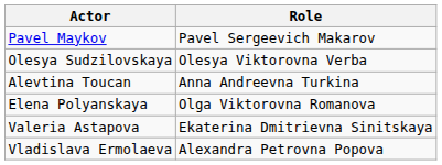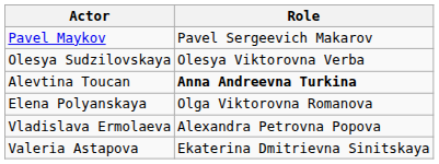Alevtina Toucan | Role: normal -> bold
rows swapped: Vladislava Ermolaeva <-> Valeria Astapova
